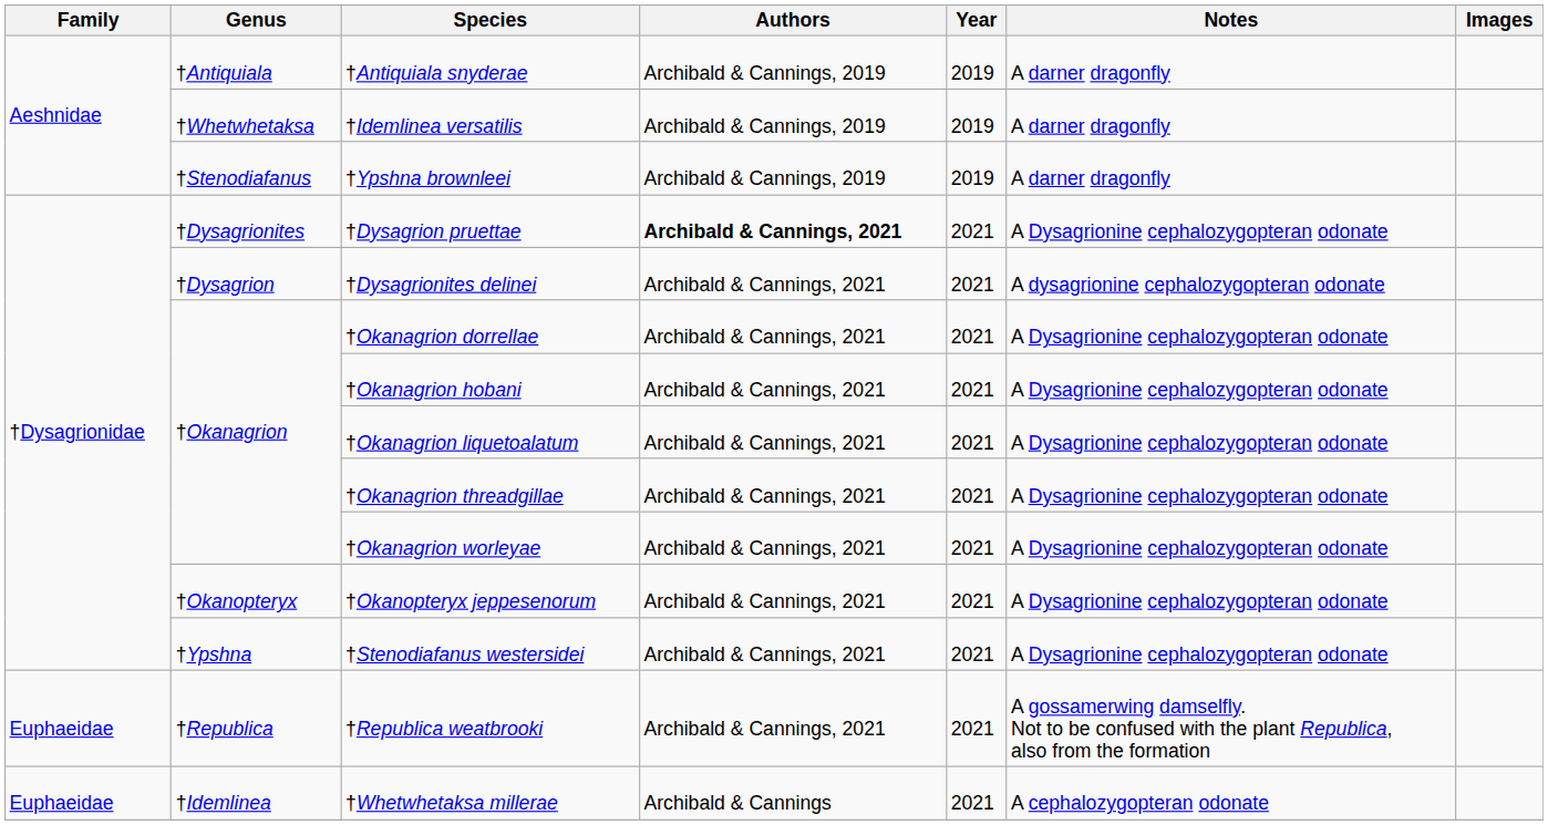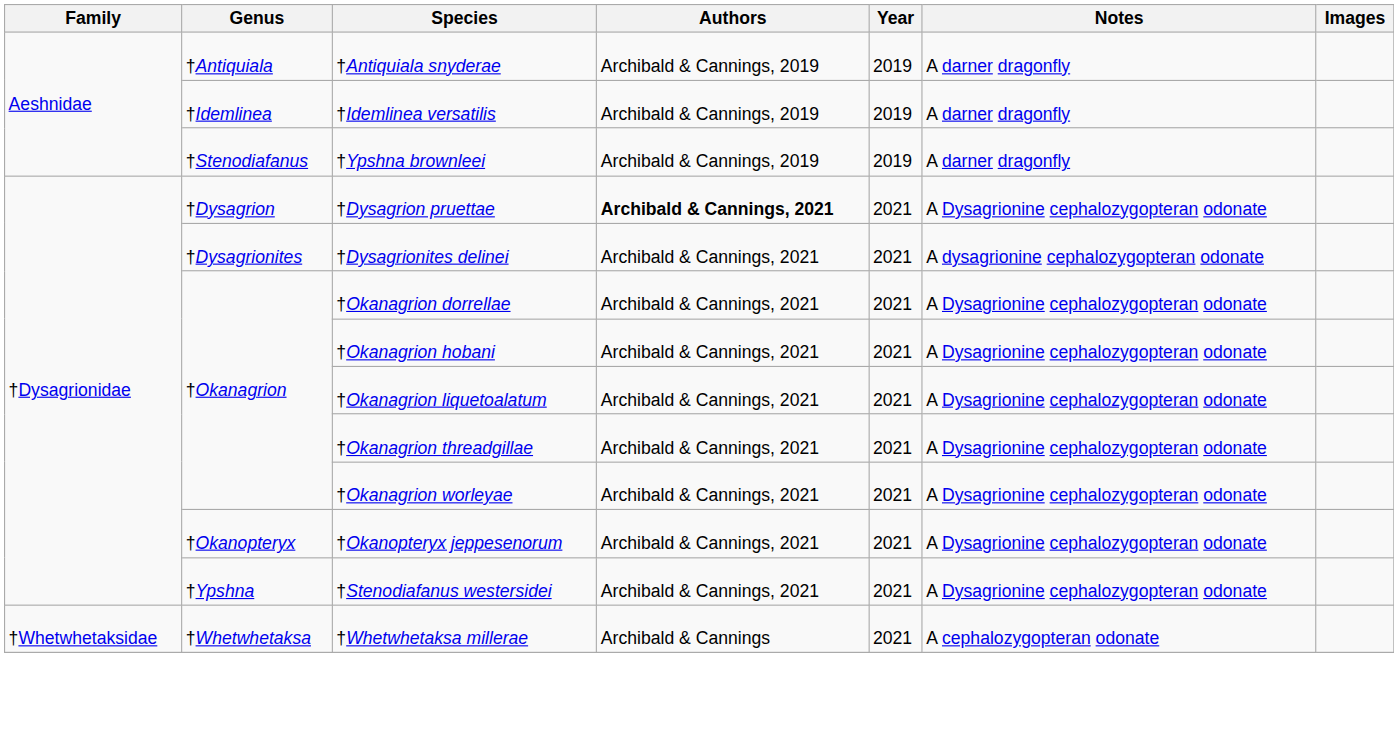†Idemlinea versatilis | Genus: †Whetwhetaksa -> †Idemlinea
†Dysagrion pruettae | Genus: †Dysagrionites -> †Dysagrion
†Dysagrionites delinei | Genus: †Dysagrion -> †Dysagrionites
- row: Euphaeidae | †Republica | †Republica weatbrooki | Archibald & Cannings, 2021 | 2021 | A gossamerwing damselfly. Not to be confused with the plant Republica, also from the formation
†Whetwhetaksa millerae | Family: Euphaeidae -> †Whetwhetaksidae
†Whetwhetaksa millerae | Genus: †Idemlinea -> †Whetwhetaksa
